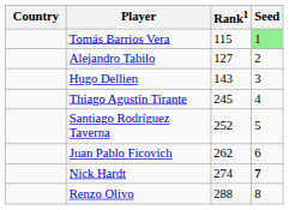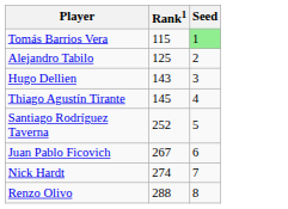- column: Country
Alejandro Tabilo | Rank1: 127 -> 125
Thiago Agustín Tirante | Rank1: 245 -> 145
Juan Pablo Ficovich | Rank1: 262 -> 267
Nick Hardt | Seed: bold -> normal
